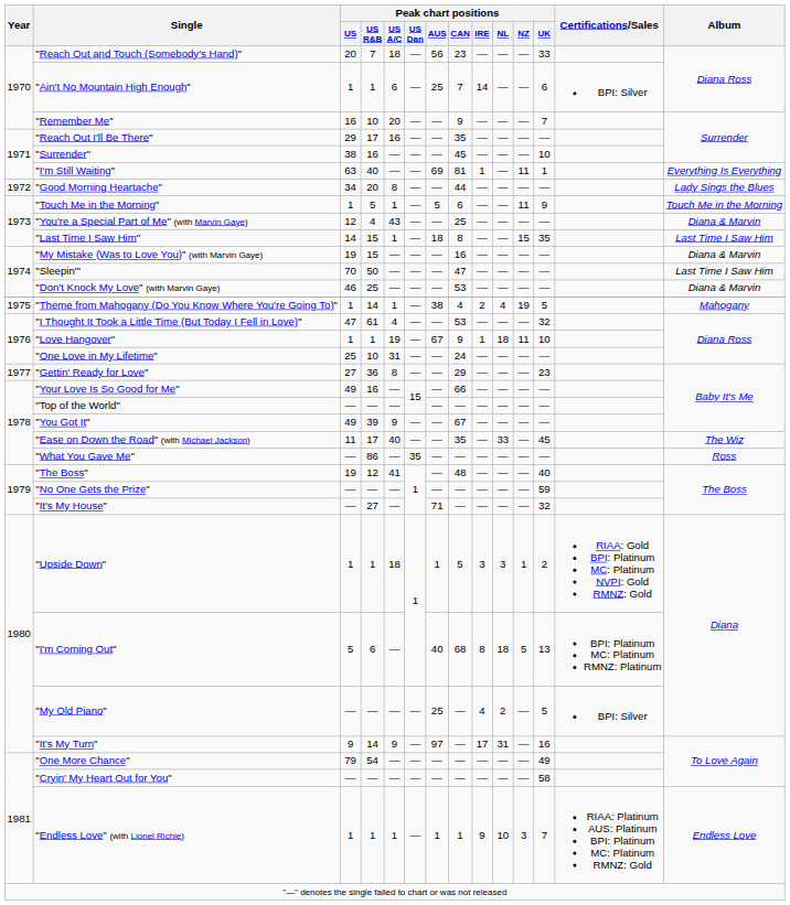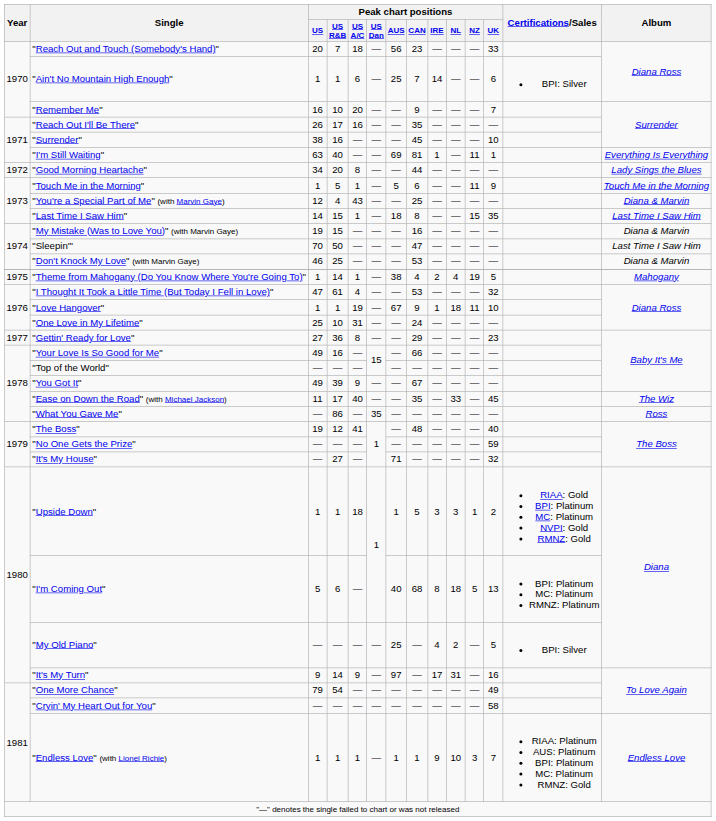"Reach Out I'll Be There" | Peak chart positions / US: 29 -> 26
